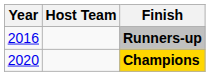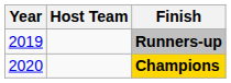Runners-up | Year: 2016 -> 2019
